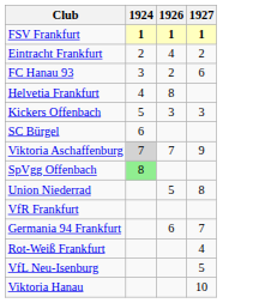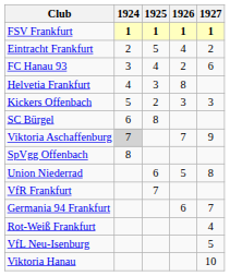+ column: 1925 | 1 | 5 | 4 | 3 | 2 | 8 | 6 | 7
SpVgg Offenbach | 1924: lightgreen background -> no background
